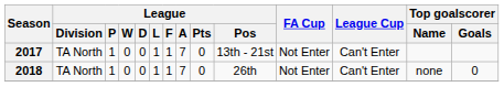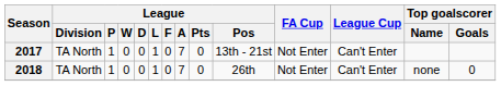2017 | League / F: 1 -> 0
2018 | League / F: 1 -> 0
